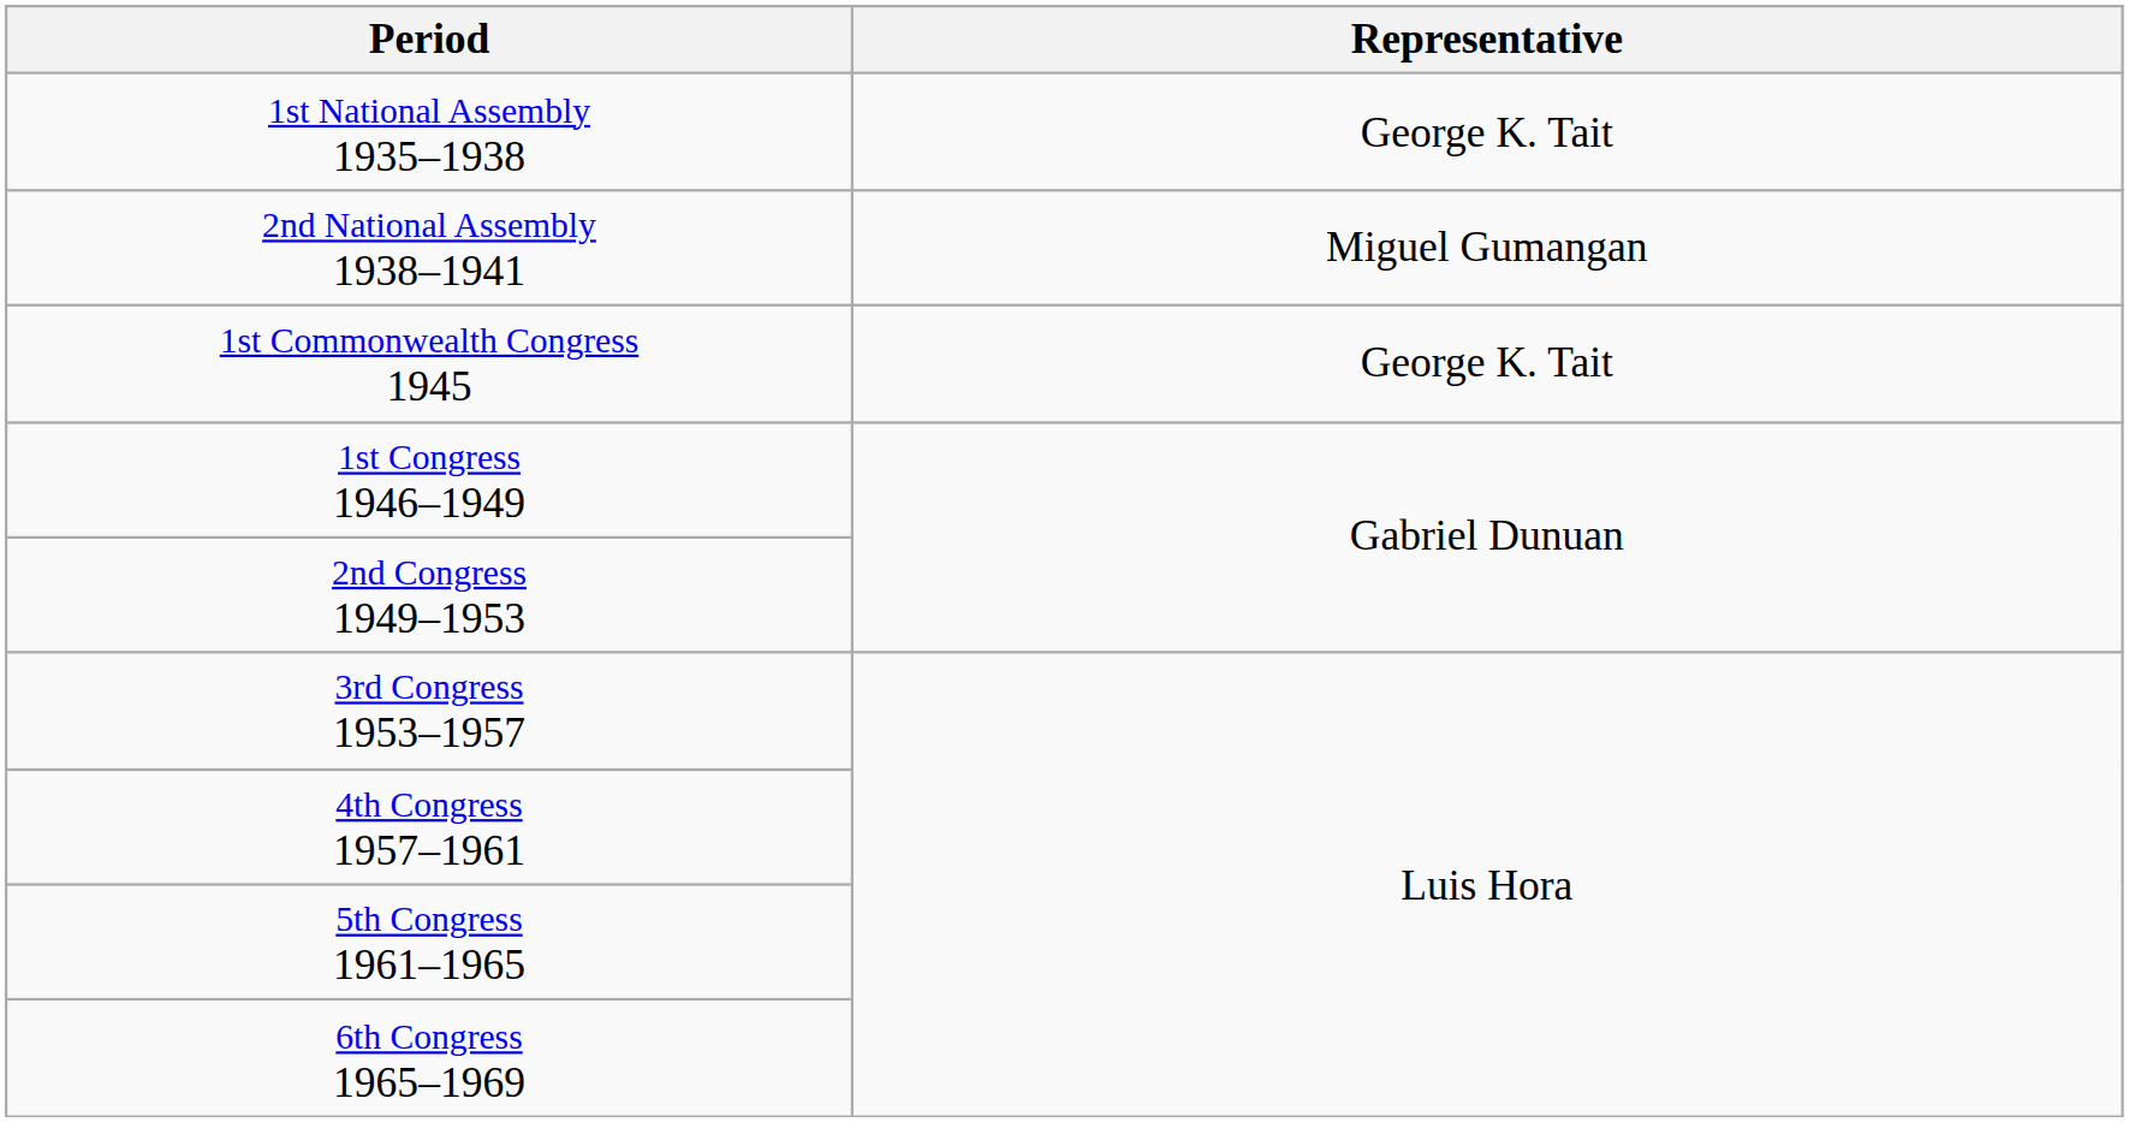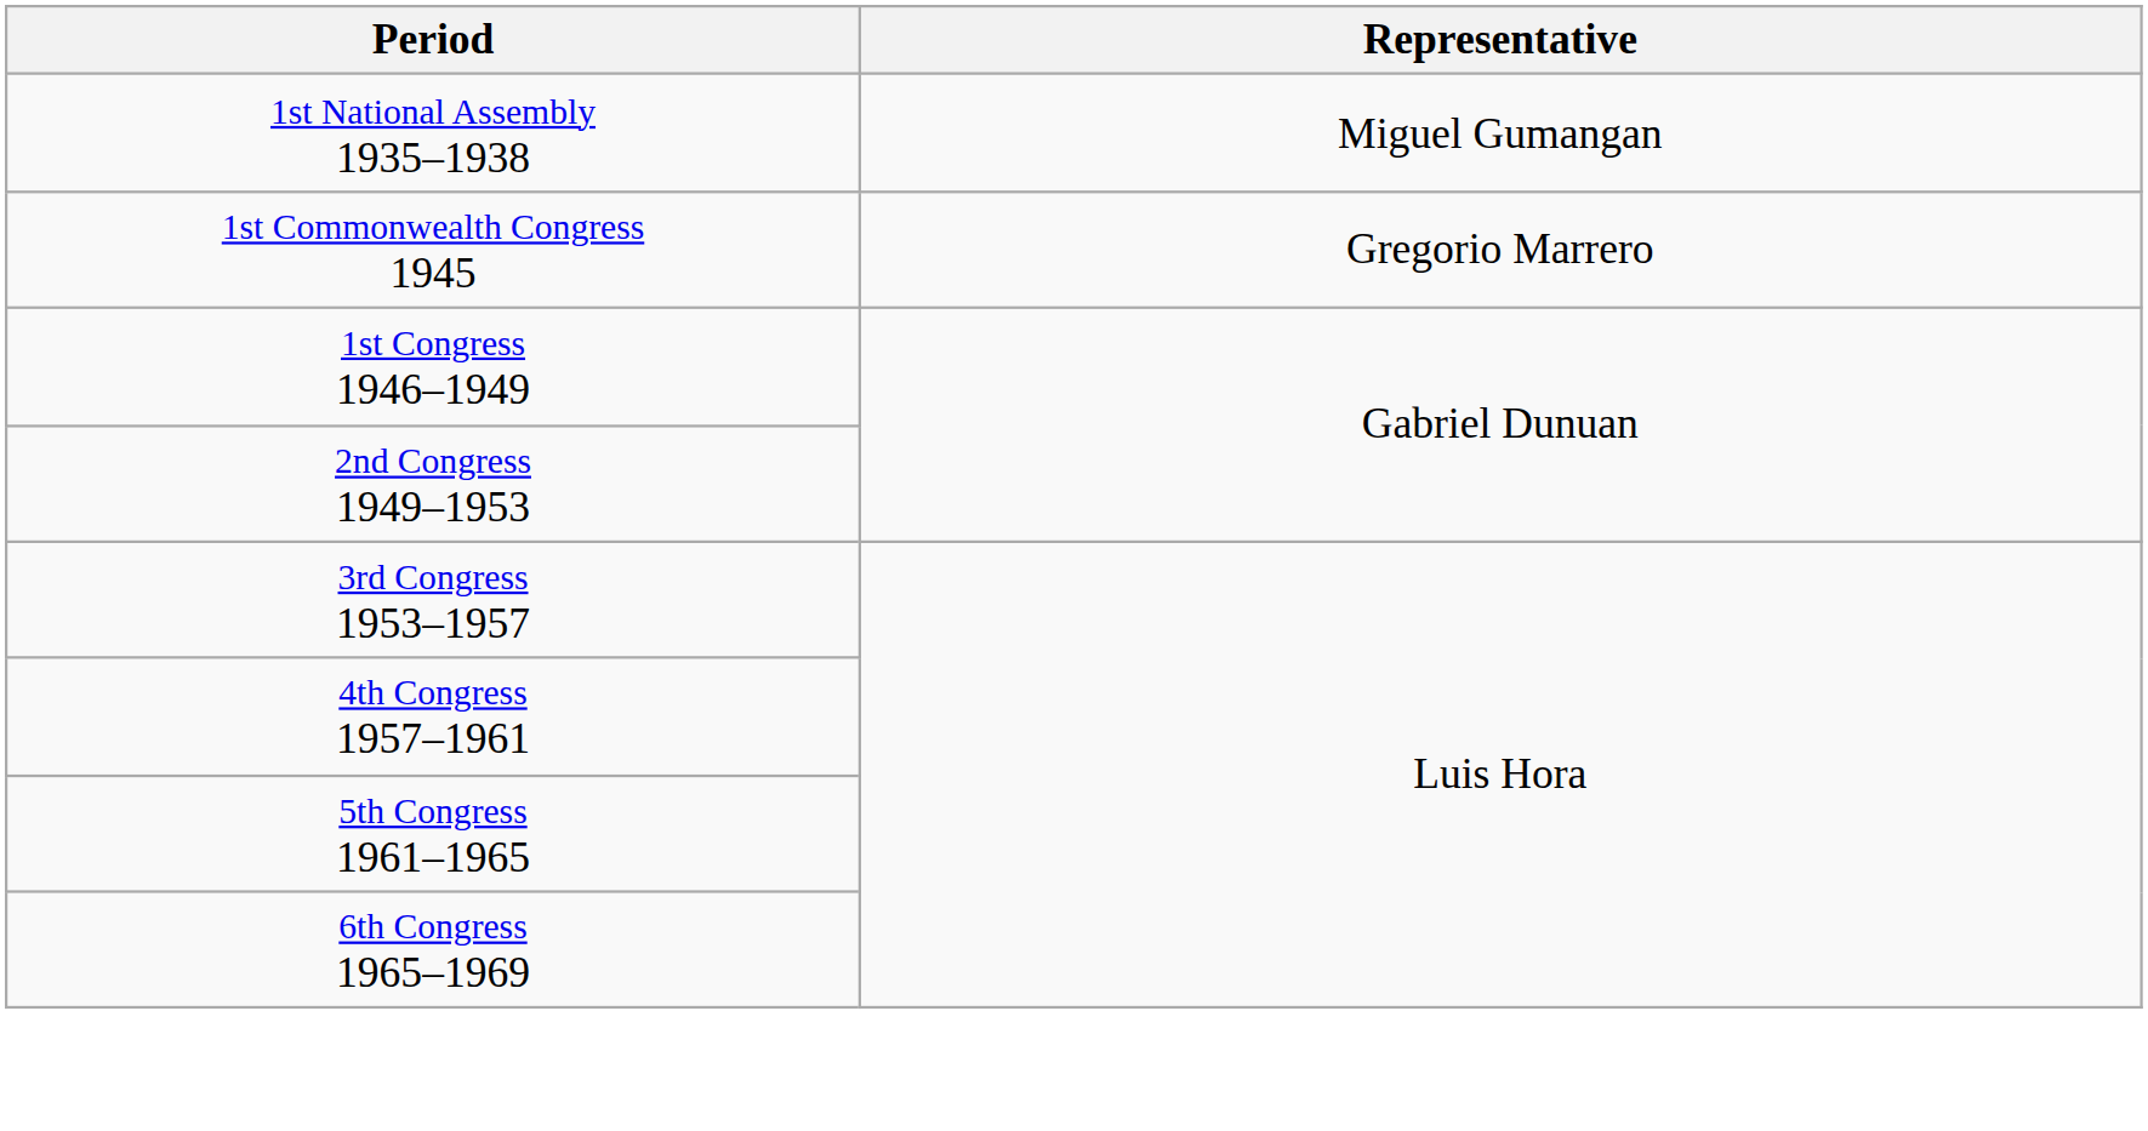1st National Assembly 1935–1938 | Representative: George K. Tait -> Miguel Gumangan
- row: 2nd National Assembly 1938–1941 | Miguel Gumangan
1st Commonwealth Congress 1945 | Representative: George K. Tait -> Gregorio Marrero
